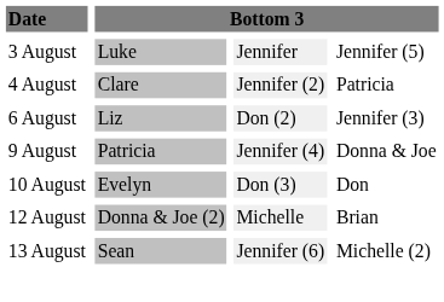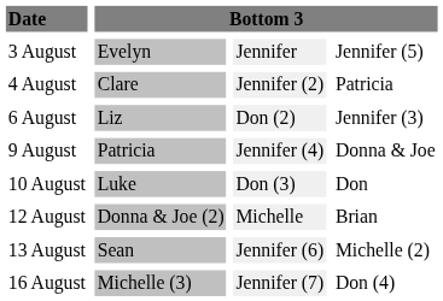3 August | column 2: Luke -> Evelyn
10 August | column 2: Evelyn -> Luke
+ row: 16 August | Michelle (3) | Jennifer (7) | Don (4)
